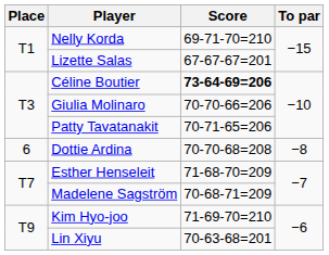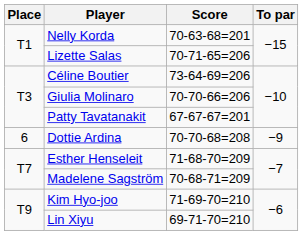Nelly Korda | Score: 69-71-70=210 -> 70-63-68=201
Lizette Salas | Score: 67-67-67=201 -> 70-71-65=206
Céline Boutier | Score: bold -> normal
Patty Tavatanakit | Score: 70-71-65=206 -> 67-67-67=201
Dottie Ardina | To par: −8 -> −9
Lin Xiyu | Score: 70-63-68=201 -> 69-71-70=210
